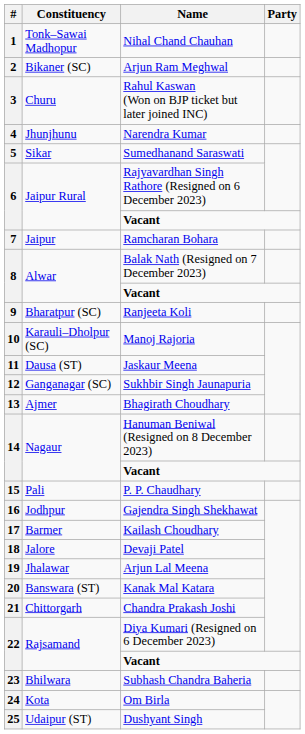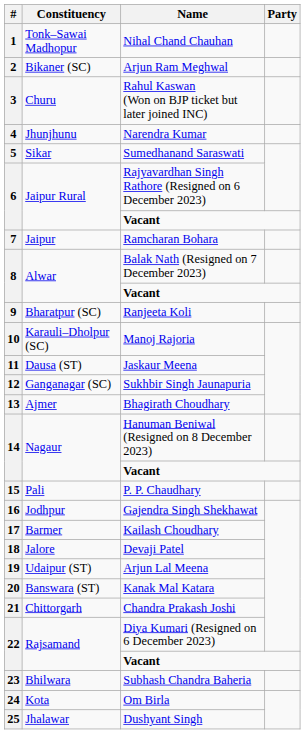Arjun Lal Meena | Constituency: Jhalawar -> Udaipur (ST)
Dushyant Singh | Constituency: Udaipur (ST) -> Jhalawar
